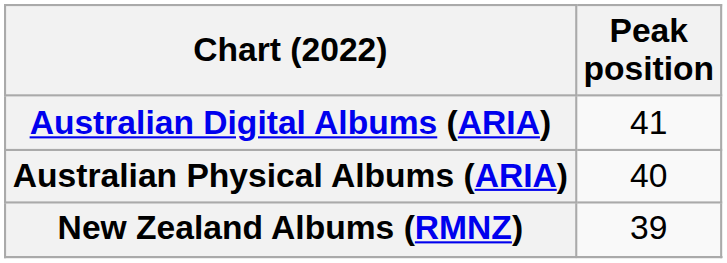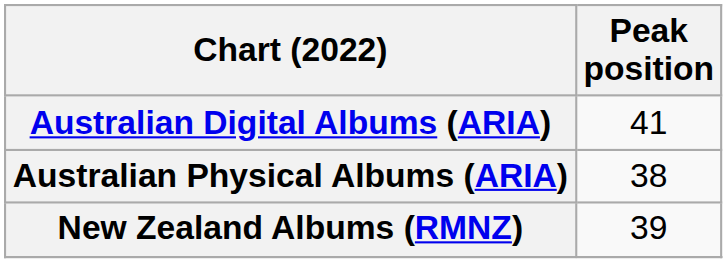Australian Physical Albums (ARIA) | Peak position: 40 -> 38
